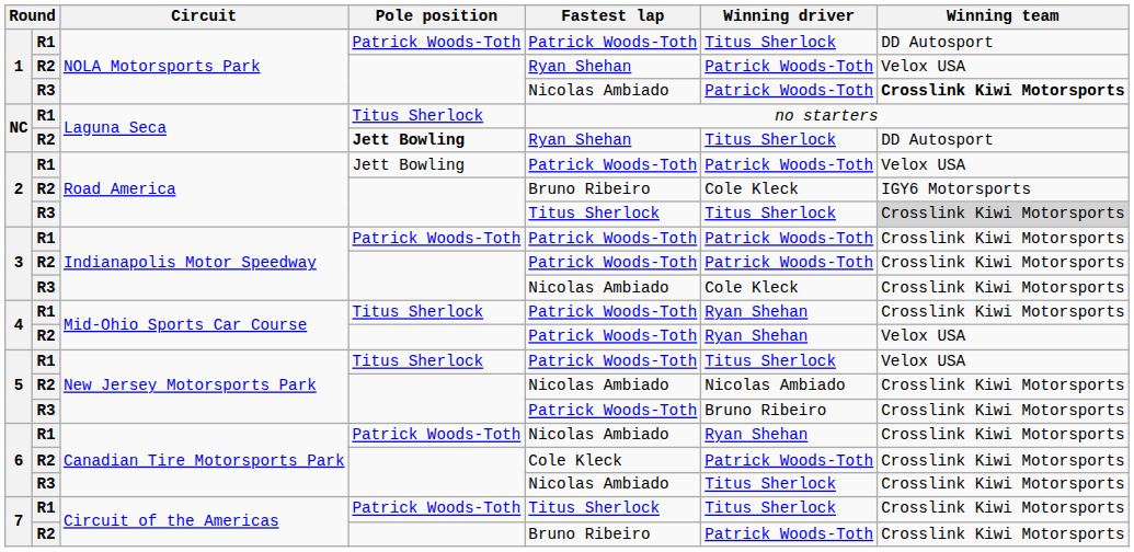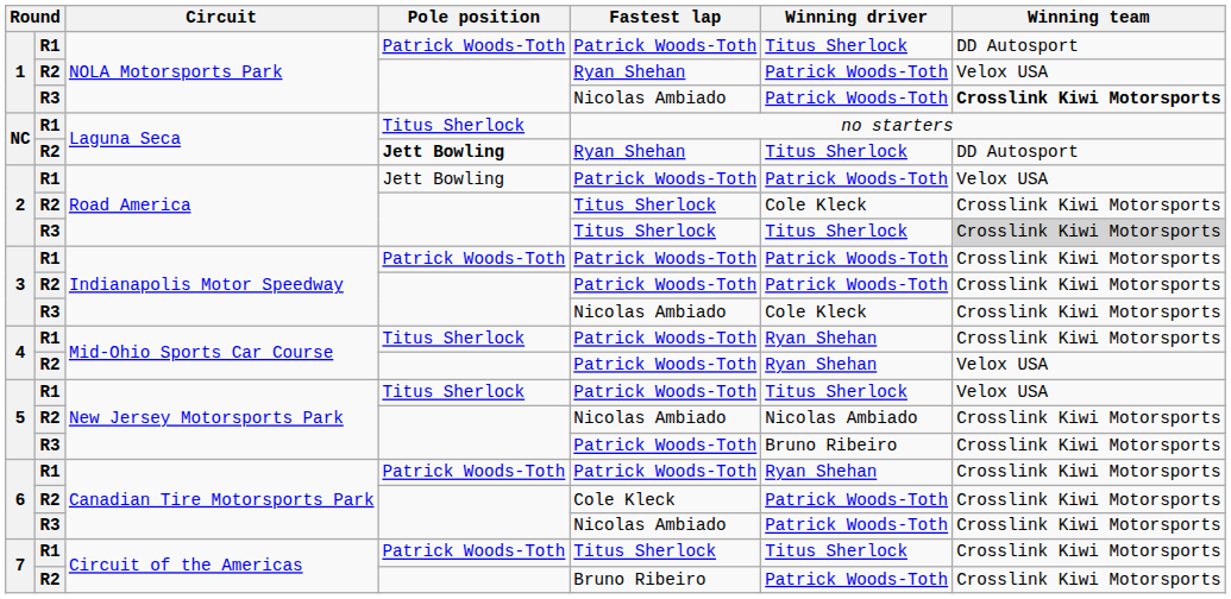2 / R2 | Fastest lap: Bruno Ribeiro -> Titus Sherlock
2 / R2 | Winning team: IGY6 Motorsports -> Crosslink Kiwi Motorsports
6 / R1 | Fastest lap: Nicolas Ambiado -> Patrick Woods-Toth
6 / R3 | Winning driver: Titus Sherlock -> Patrick Woods-Toth
